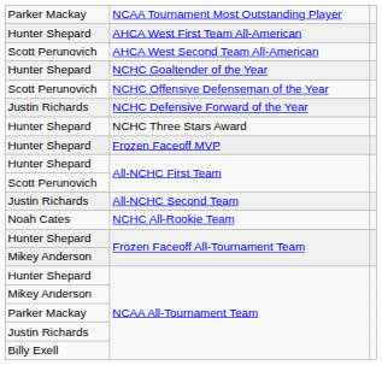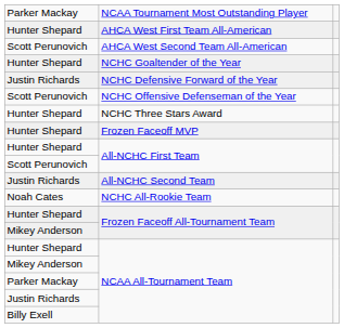rows swapped: NCHC Offensive Defenseman of the Year <-> NCHC Defensive Forward of the Year
